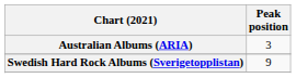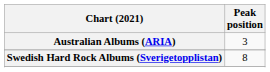Swedish Hard Rock Albums (Sverigetopplistan) | Peak position: 9 -> 8
